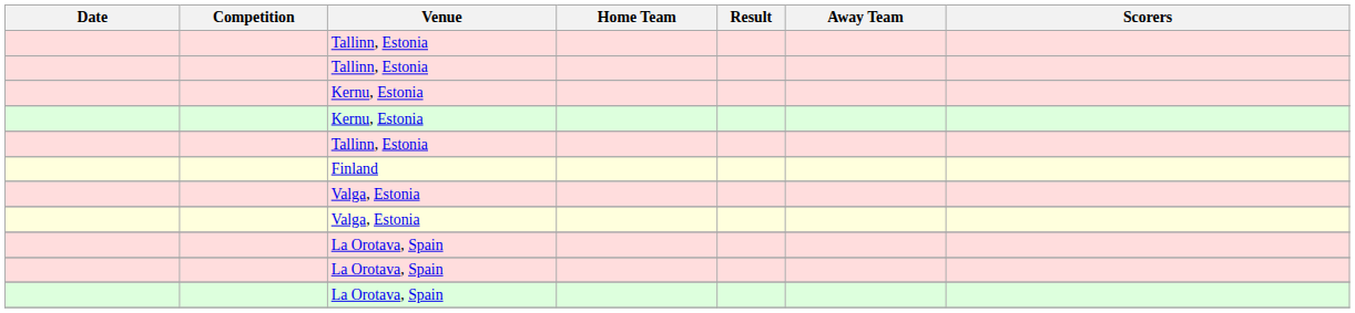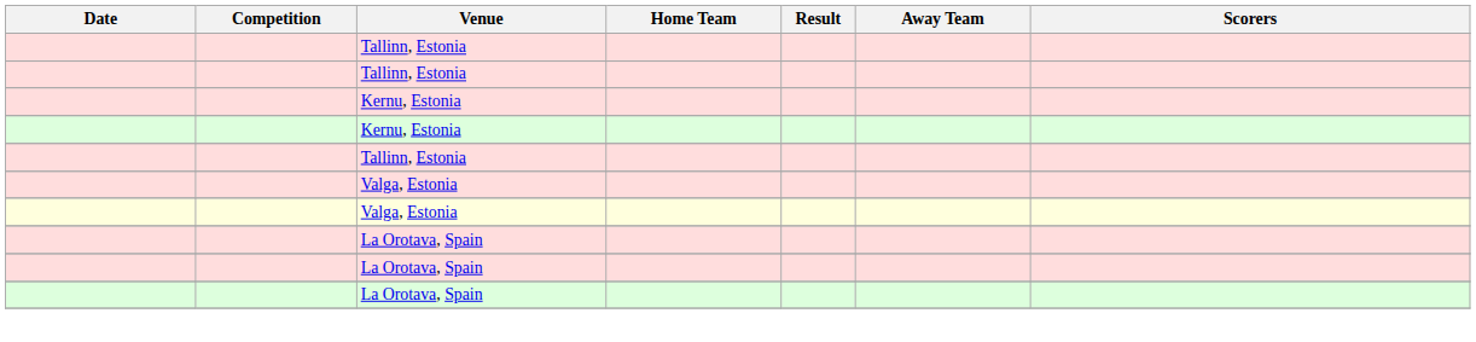- row: Finland
